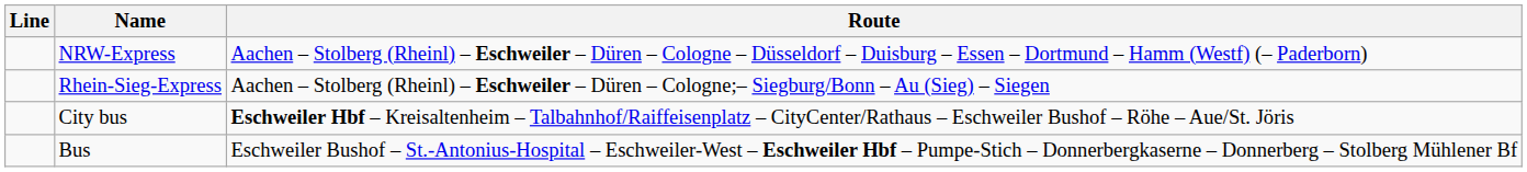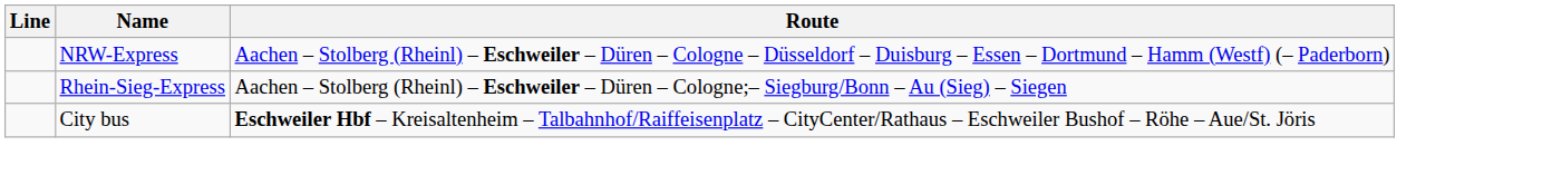- row: Bus | Eschweiler Bushof – St.-Antonius-Hospital – Eschweiler-West – Eschweiler Hbf – Pumpe-Stich – Donnerbergkaserne – Donnerberg – Stolberg Mühlener Bf
